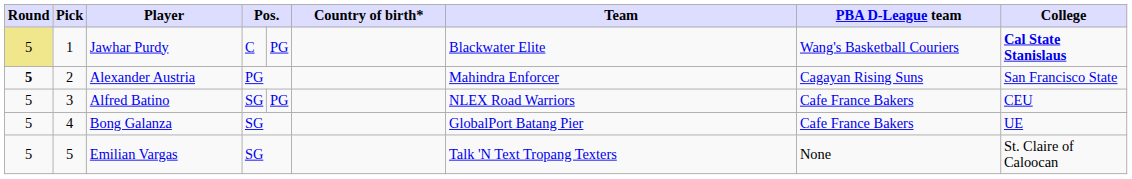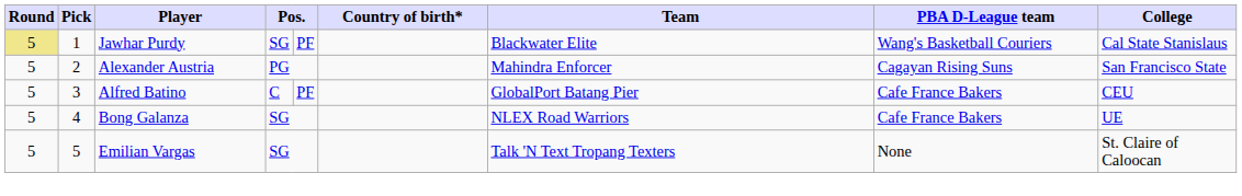Jawhar Purdy | column 4: C -> SG
Jawhar Purdy | column 5: PG -> PF
Jawhar Purdy | College: bold -> normal
Alexander Austria | Round: bold -> normal
Alfred Batino | column 4: SG -> C
Alfred Batino | column 5: PG -> PF
Alfred Batino | Team: NLEX Road Warriors -> GlobalPort Batang Pier
Bong Galanza | Team: GlobalPort Batang Pier -> NLEX Road Warriors
